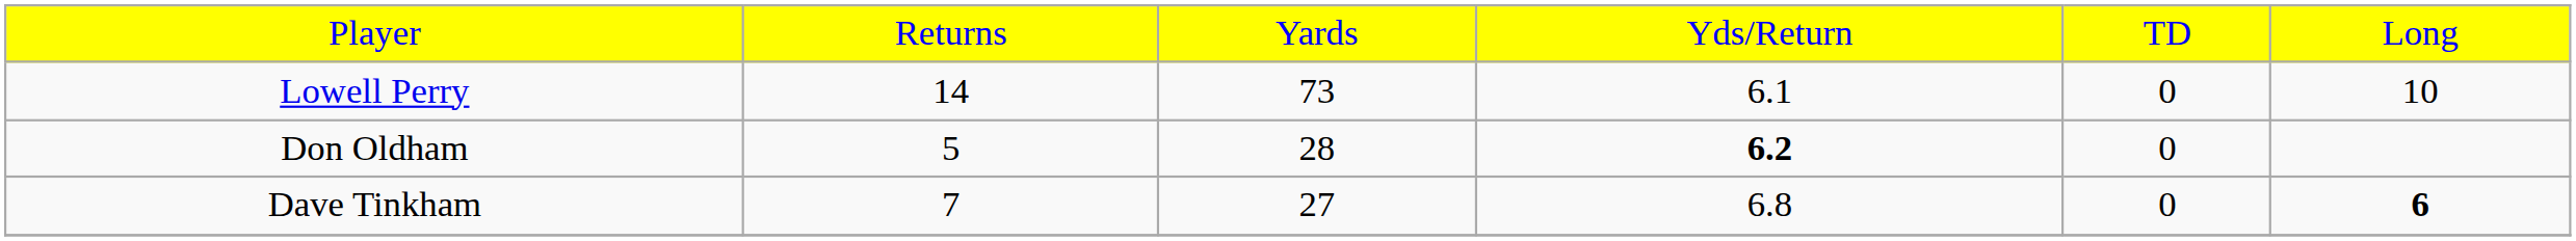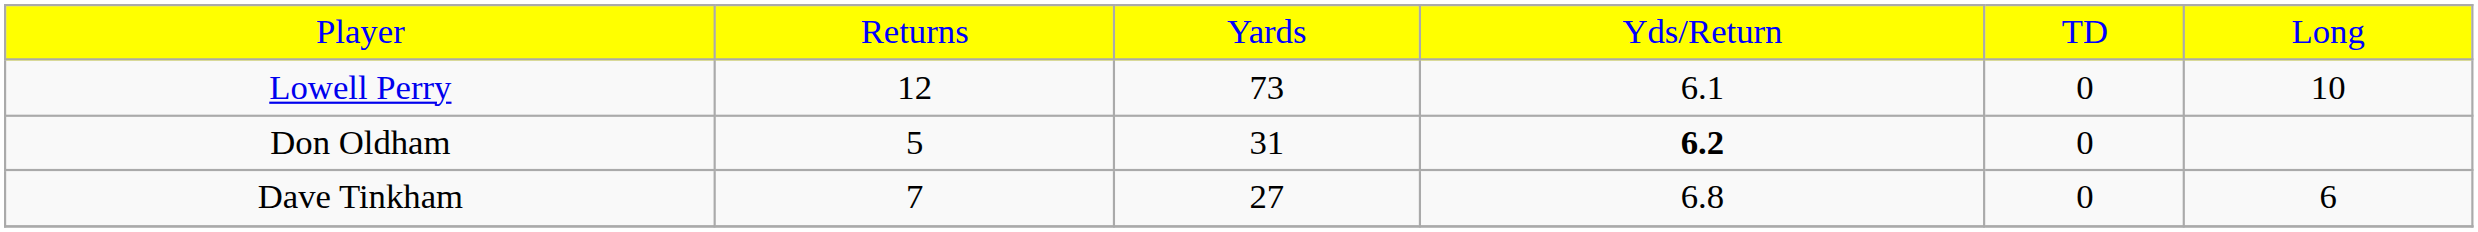Lowell Perry | column 2: 14 -> 12
Don Oldham | column 3: 28 -> 31
Dave Tinkham | column 6: bold -> normal
